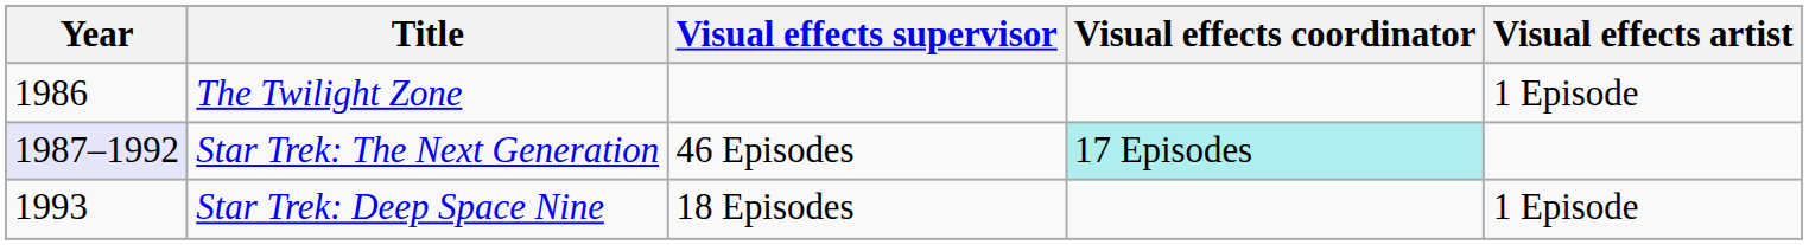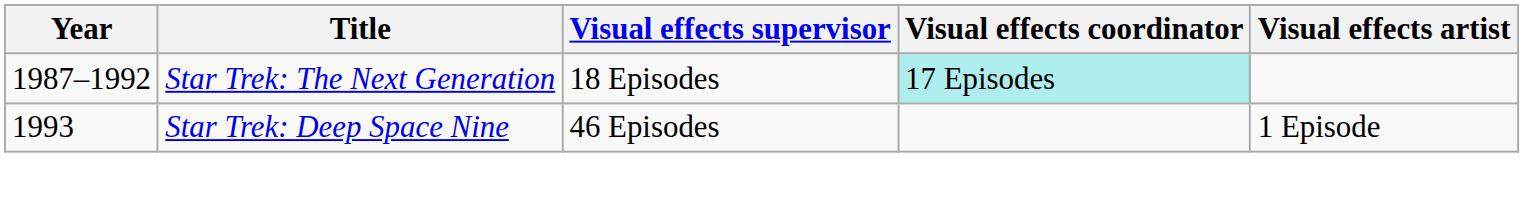- row: 1986 | The Twilight Zone | 1 Episode
Star Trek: The Next Generation | Year: lavender background -> no background
Star Trek: The Next Generation | Visual effects supervisor: 46 Episodes -> 18 Episodes
Star Trek: Deep Space Nine | Visual effects supervisor: 18 Episodes -> 46 Episodes
